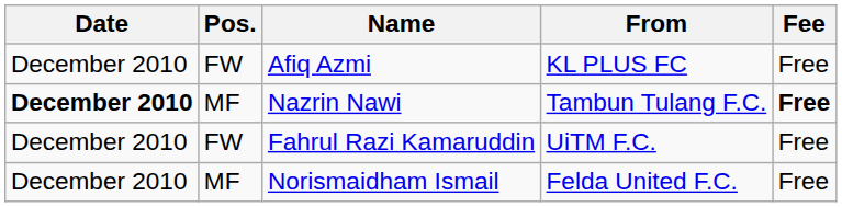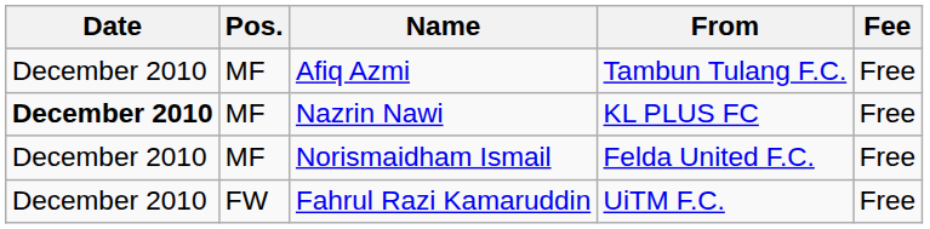Afiq Azmi | Pos.: FW -> MF
Afiq Azmi | From: KL PLUS FC -> Tambun Tulang F.C.
Nazrin Nawi | From: Tambun Tulang F.C. -> KL PLUS FC
Nazrin Nawi | Fee: bold -> normal
rows swapped: Norismaidham Ismail <-> Fahrul Razi Kamaruddin
